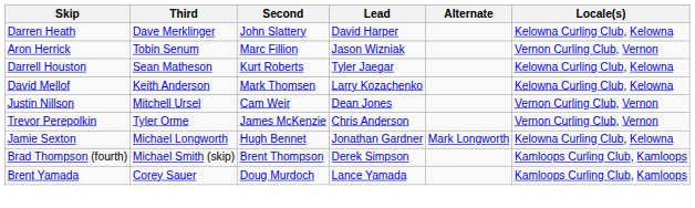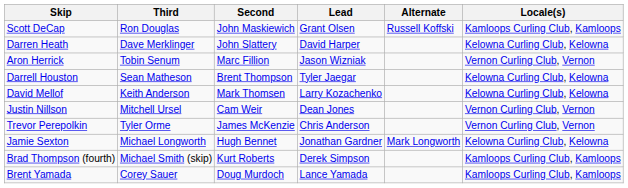+ row: Scott DeCap | Ron Douglas | John Maskiewich | Grant Olsen | Russell Koffski | Kamloops Curling Club, Kamloops
Darrell Houston | Second: Kurt Roberts -> Brent Thompson
Brad Thompson (fourth) | Second: Brent Thompson -> Kurt Roberts
